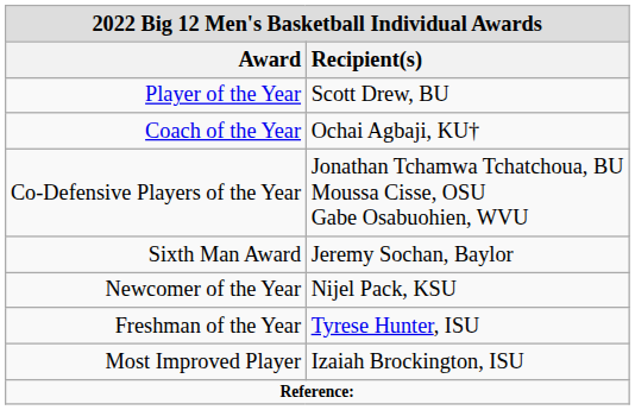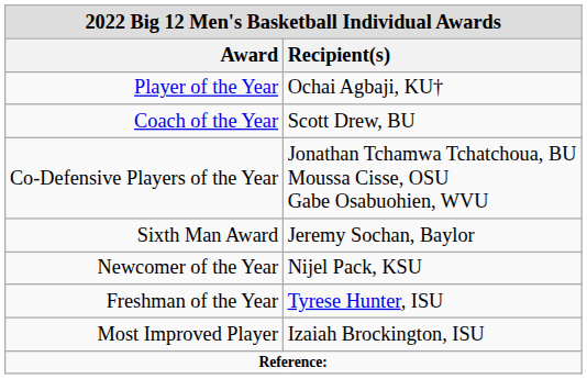Player of the Year | Recipient(s): Scott Drew, BU -> Ochai Agbaji, KU†
Coach of the Year | Recipient(s): Ochai Agbaji, KU† -> Scott Drew, BU
